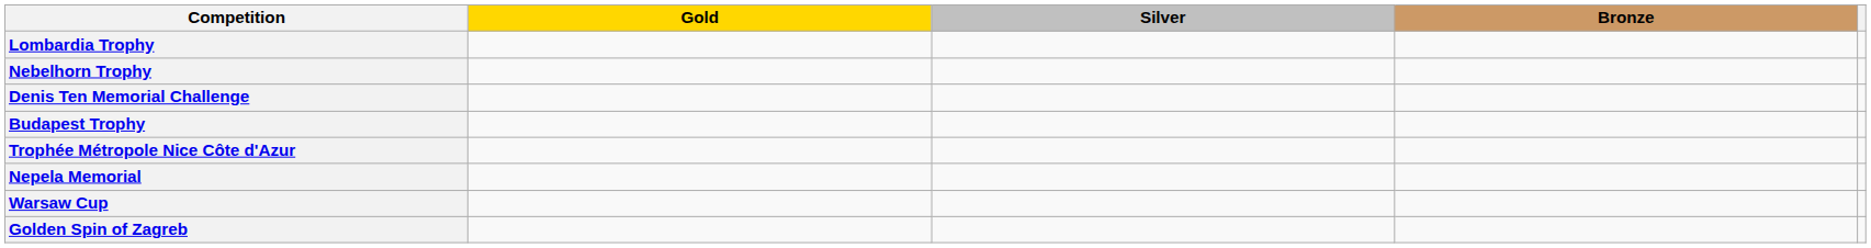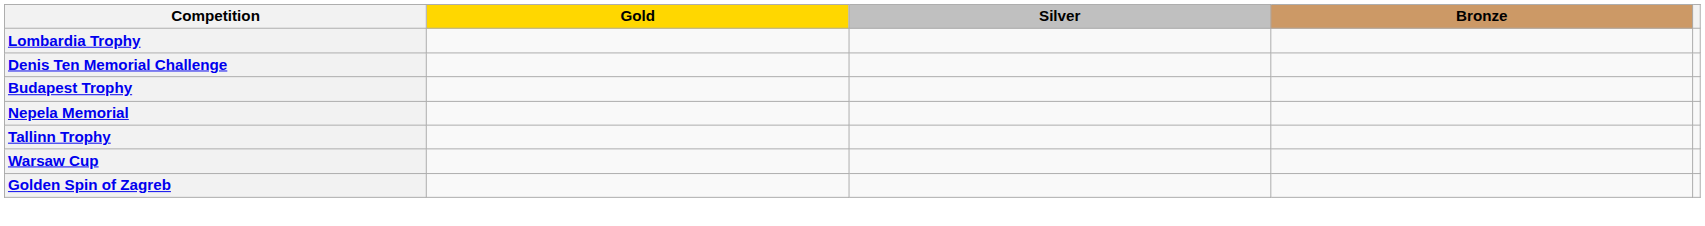- row: Nebelhorn Trophy
- row: Trophée Métropole Nice Côte d'Azur
+ row: Tallinn Trophy
